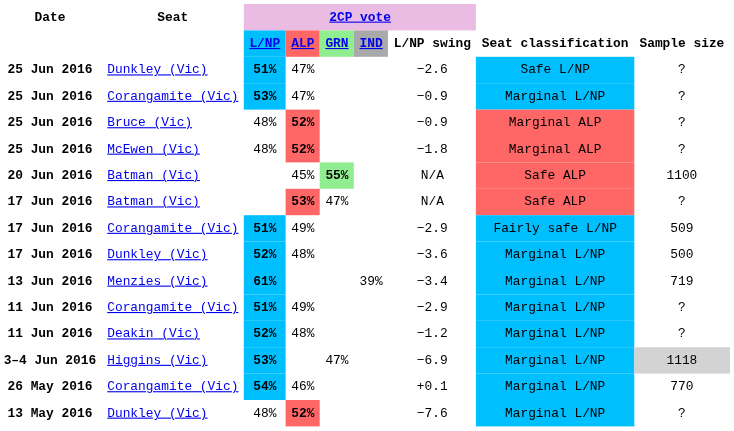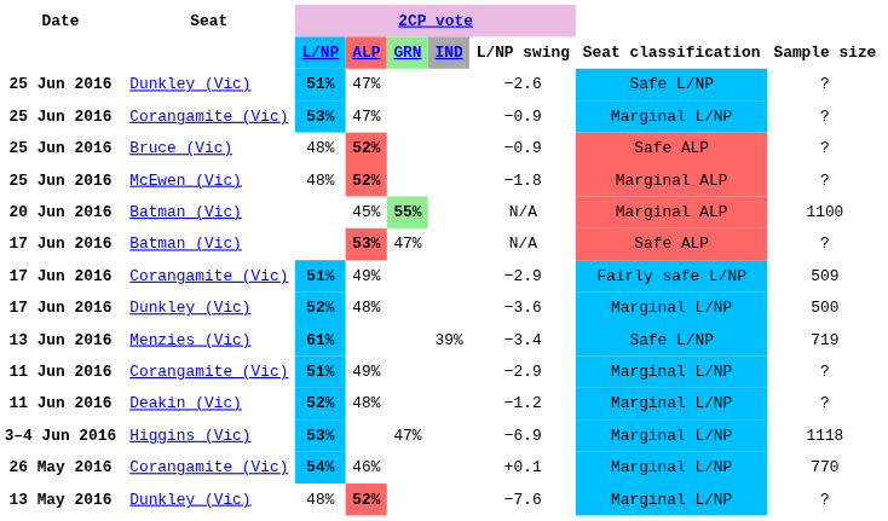25 Jun 2016 / Bruce (Vic) | Seat classification: Marginal ALP -> Safe ALP
20 Jun 2016 | Seat classification: Safe ALP -> Marginal ALP
13 Jun 2016 | Seat classification: Marginal L/NP -> Safe L/NP
3–4 Jun 2016 | Sample size: lightgrey background -> no background
